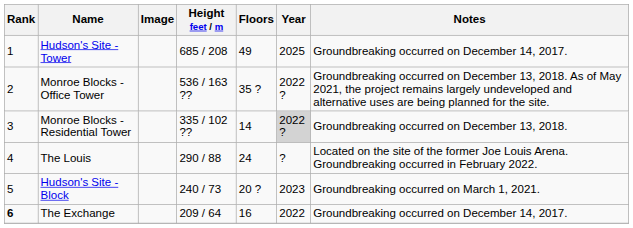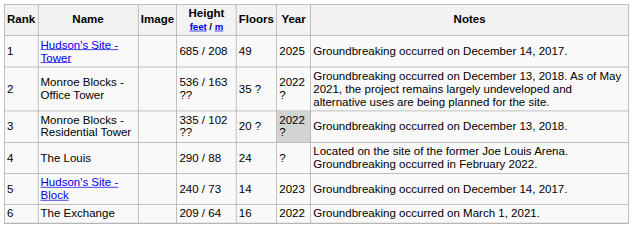Monroe Blocks - Residential Tower | Floors: 14 -> 20 ?
Hudson's Site - Block | Floors: 20 ? -> 14
Hudson's Site - Block | Notes: Groundbreaking occurred on March 1, 2021. -> Groundbreaking occurred on December 14, 2017.
The Exchange | Rank: bold -> normal
The Exchange | Notes: Groundbreaking occurred on December 14, 2017. -> Groundbreaking occurred on March 1, 2021.
